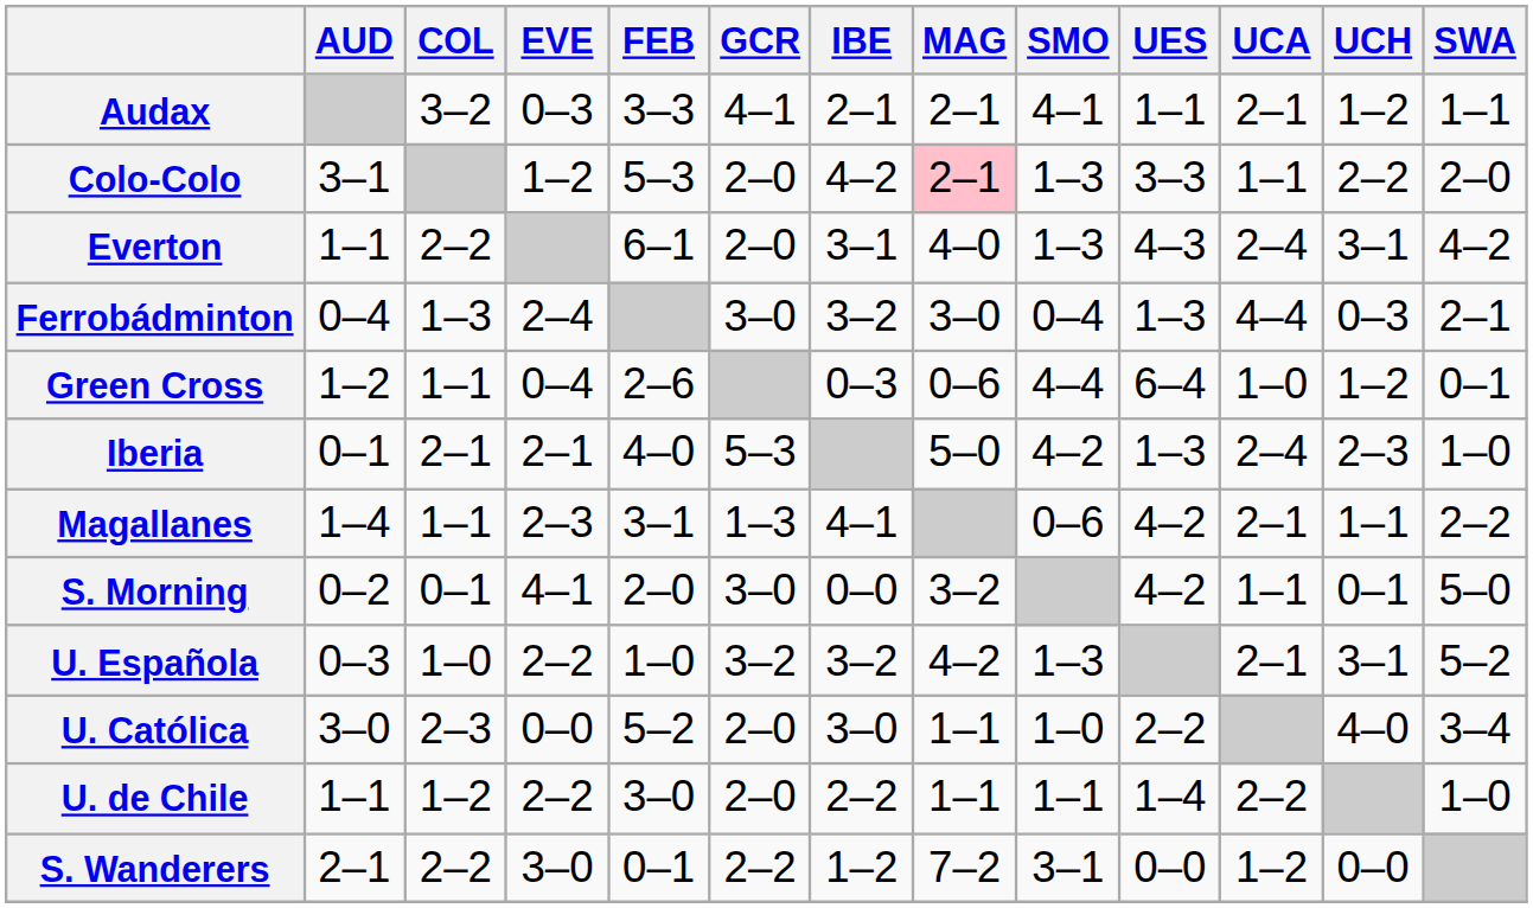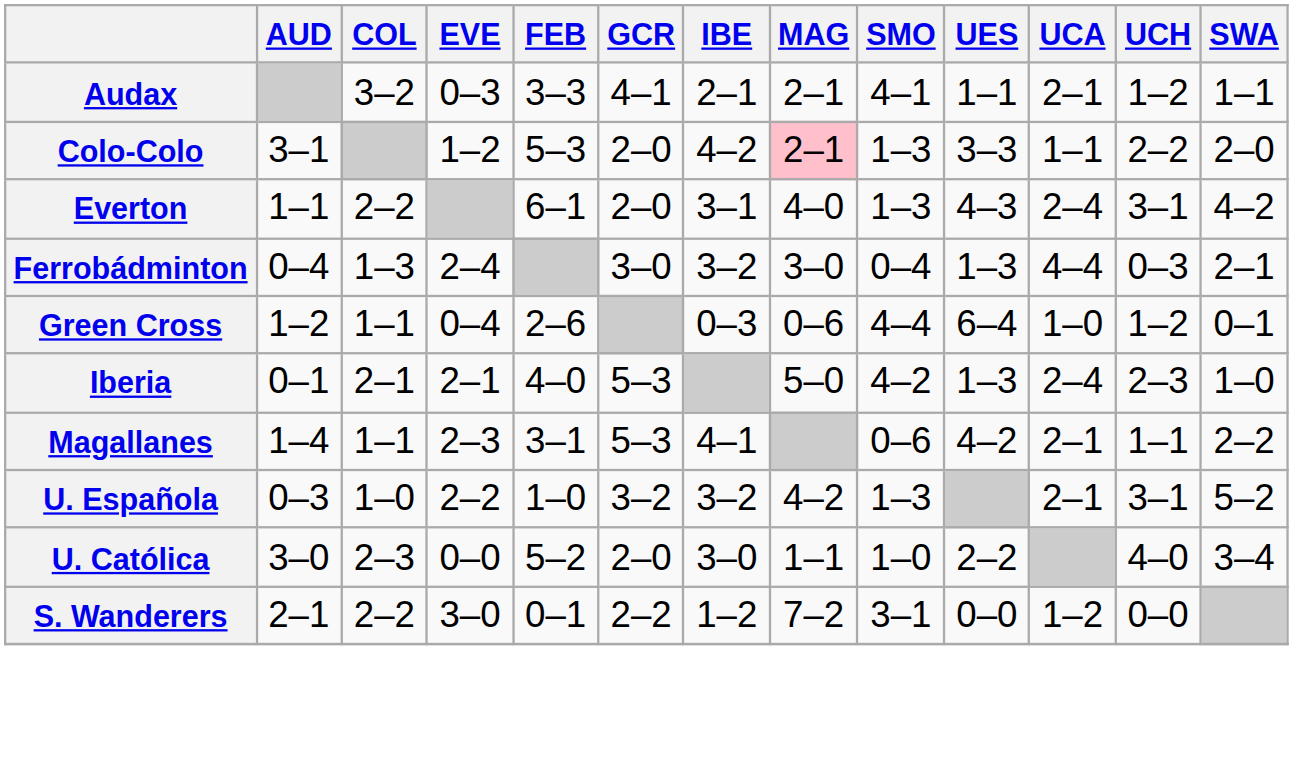Magallanes | GCR: 1–3 -> 5–3
- row: S. Morning | 0–2 | 0–1 | 4–1 | 2–0 | 3–0 | 0–0 | 3–2 | 4–2 | 1–1 | 0–1 | 5–0
- row: U. de Chile | 1–1 | 1–2 | 2–2 | 3–0 | 2–0 | 2–2 | 1–1 | 1–1 | 1–4 | 2–2 | 1–0
